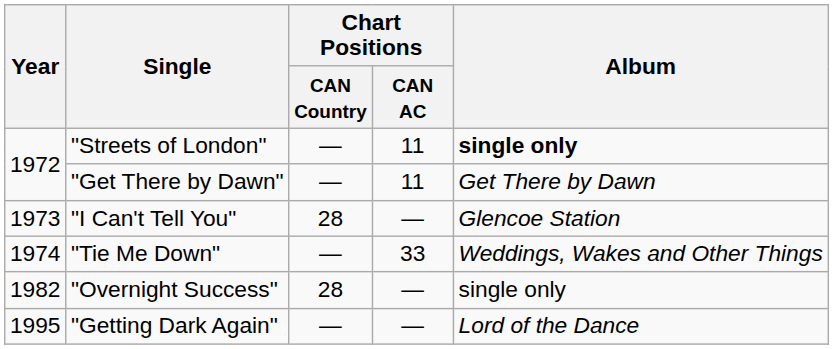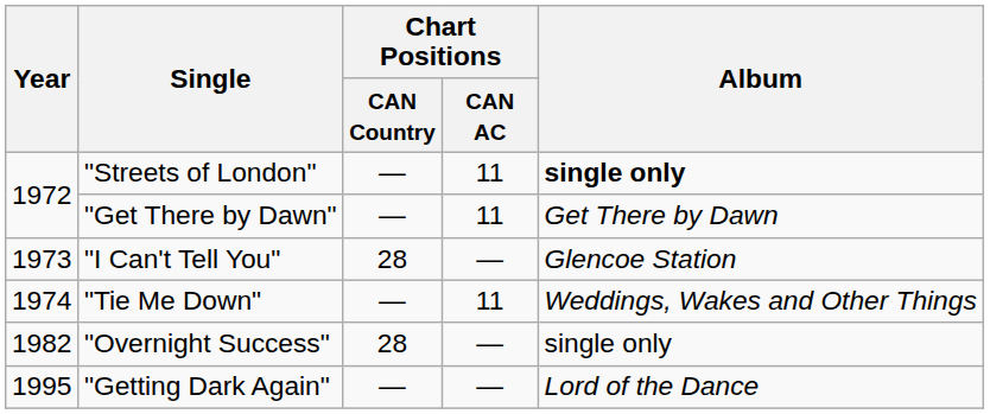"Tie Me Down" | Chart Positions / CAN AC: 33 -> 11
